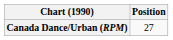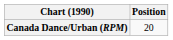Canada Dance/Urban (RPM) | Position: 27 -> 20
